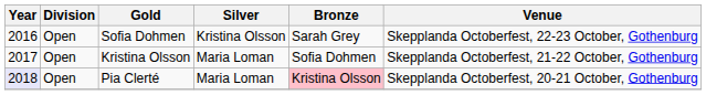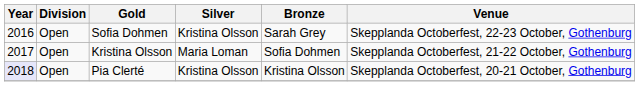Pia Clerté | Silver: Maria Loman -> Kristina Olsson
Pia Clerté | Bronze: pink background -> no background
